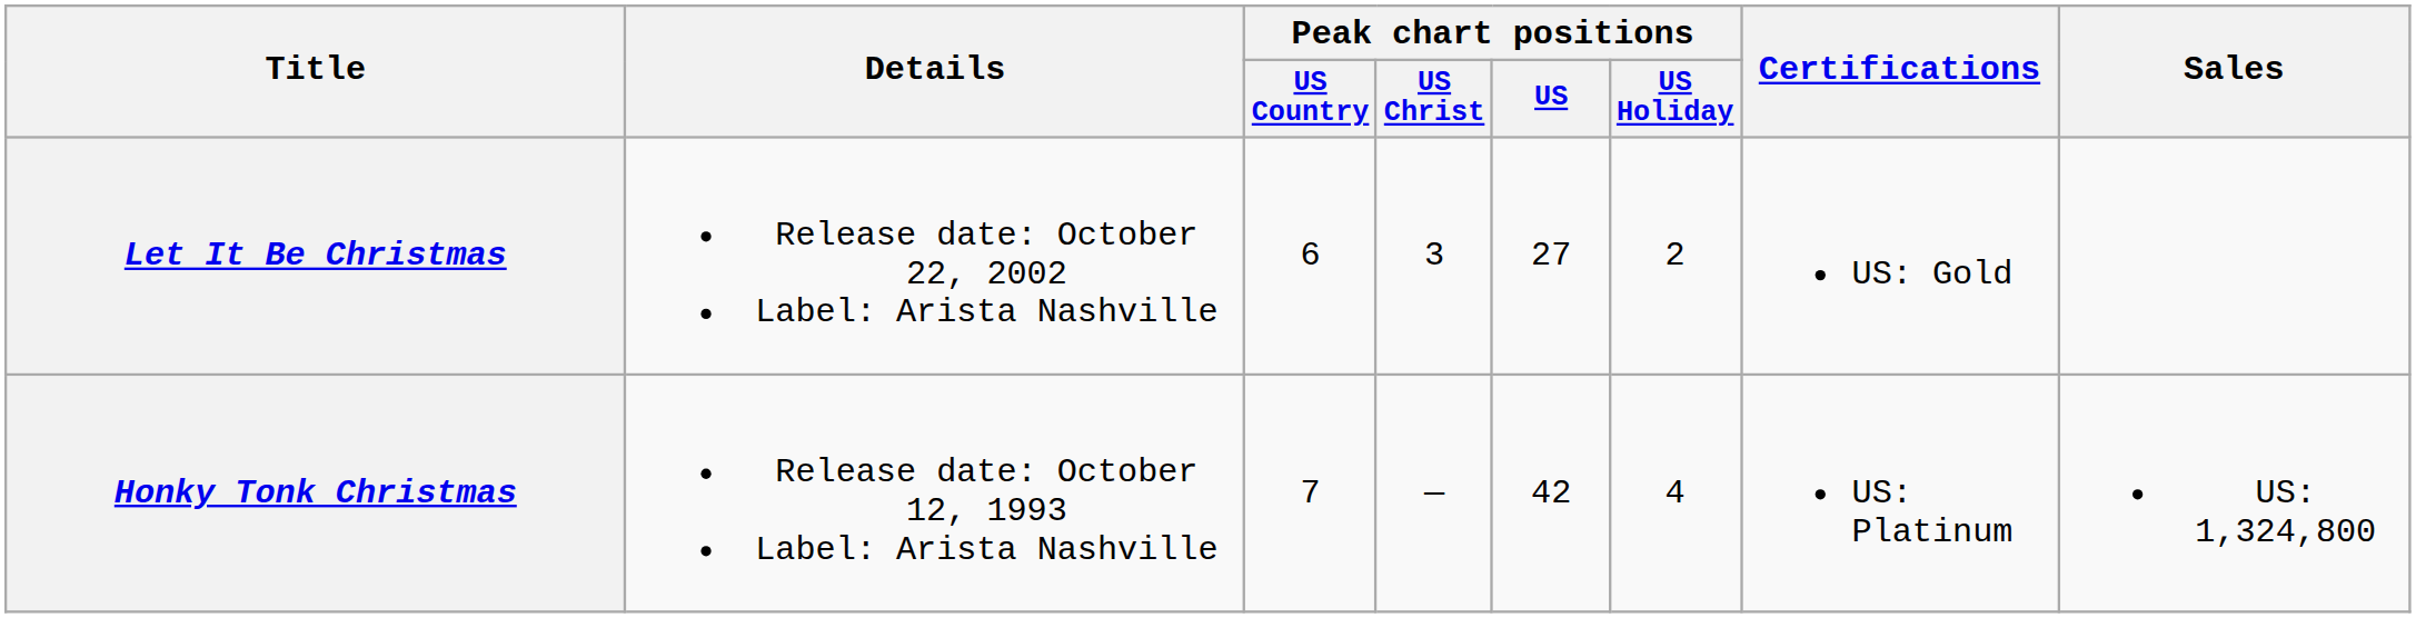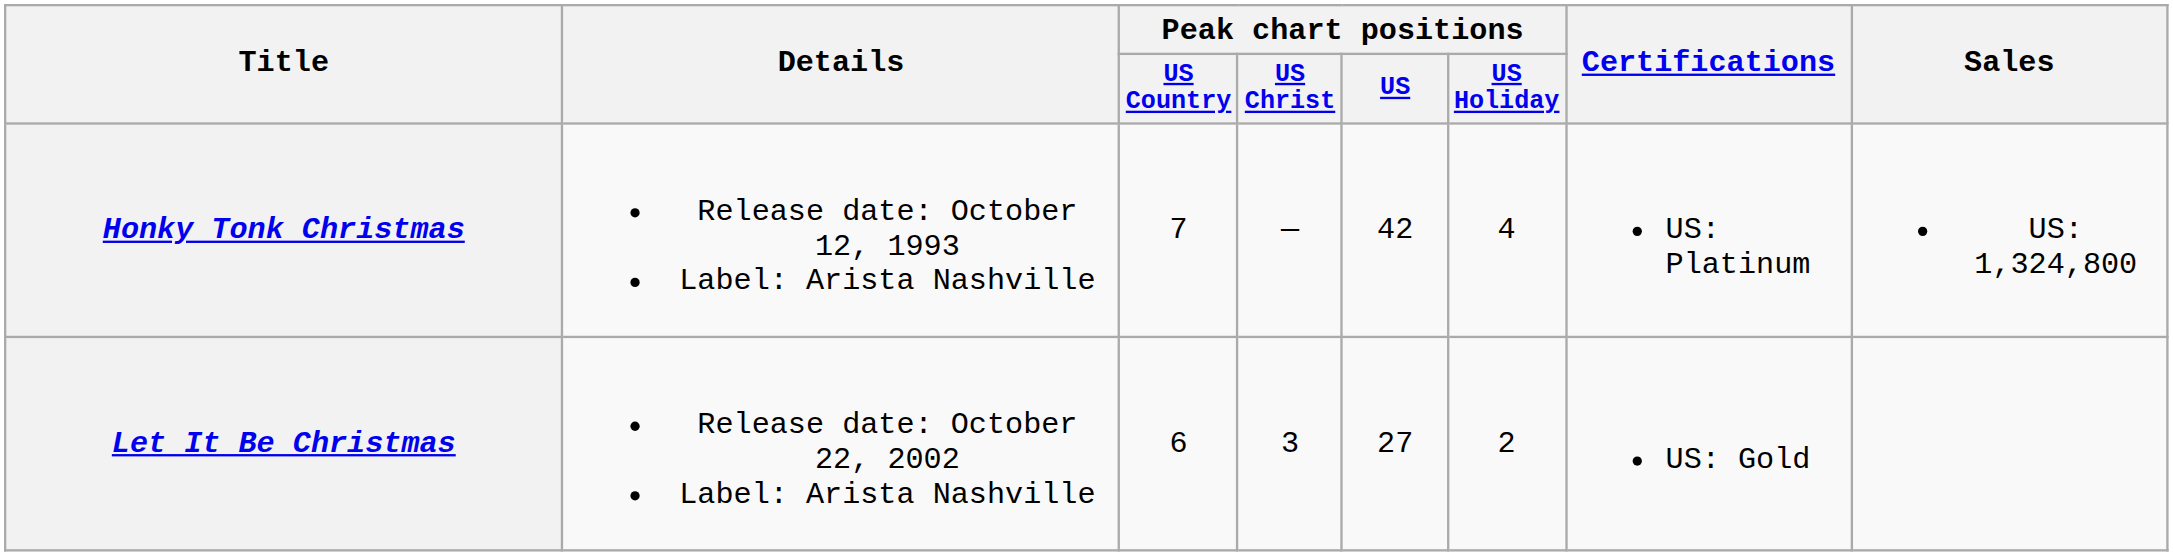rows swapped: Honky Tonk Christmas <-> Let It Be Christmas
